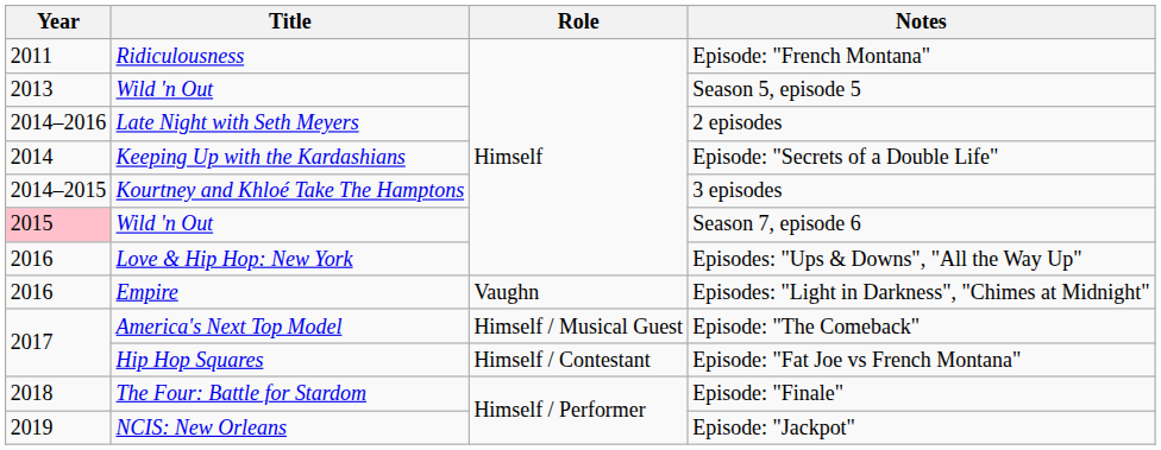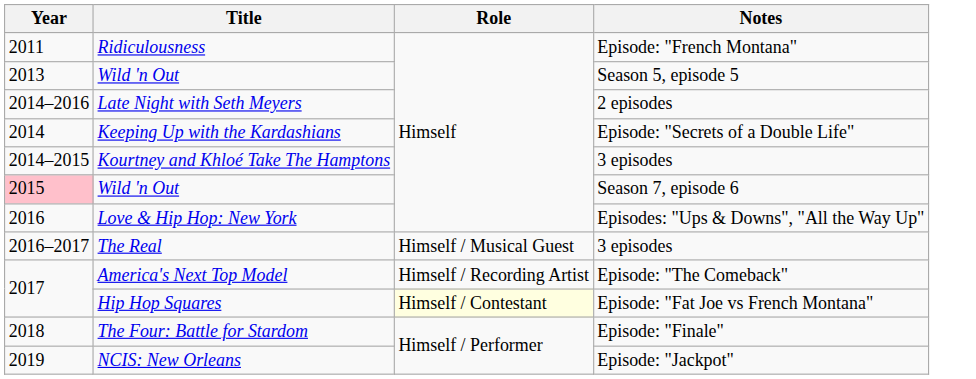+ row: 2016–2017 | The Real | Himself / Musical Guest | 3 episodes
- row: 2016 | Empire | Vaughn | Episodes: "Light in Darkness", "Chimes at Midnight"
America's Next Top Model | Role: Himself / Musical Guest -> Himself / Recording Artist
Hip Hop Squares | Role: no background -> lightyellow background
